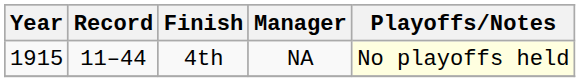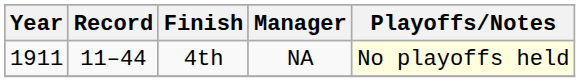4th | Year: 1915 -> 1911
